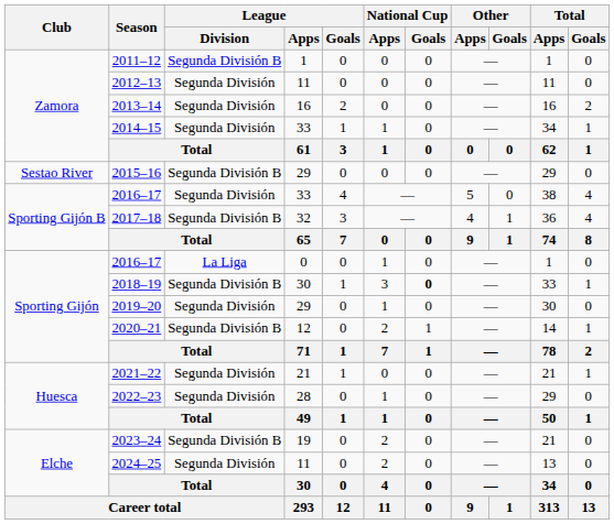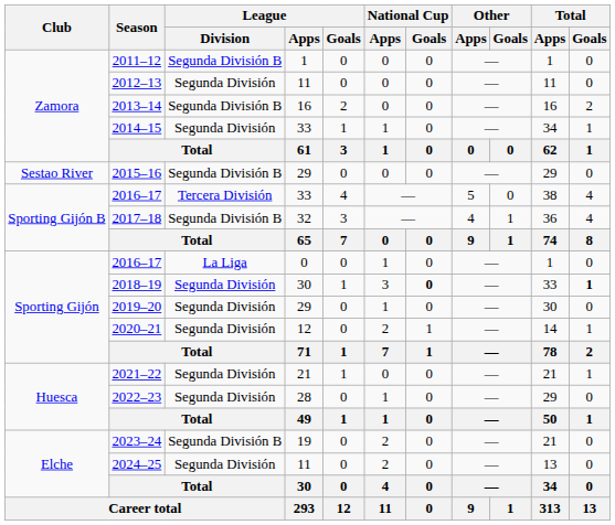2013–14 | League / Division: Segunda División -> Segunda División B
2016–17 / 33 | League / Division: Segunda División -> Tercera División
2018–19 | League / Division: Segunda División B -> Segunda División
2018–19 | Total / Goals: normal -> bold
2020–21 | League / Division: Segunda División B -> Segunda División
